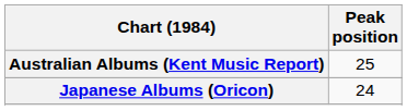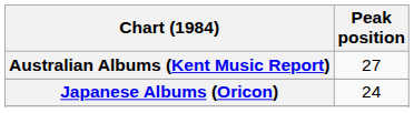Australian Albums (Kent Music Report) | Peak position: 25 -> 27
